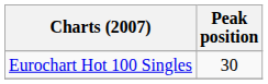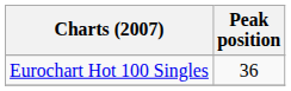Eurochart Hot 100 Singles | Peak position: 30 -> 36
